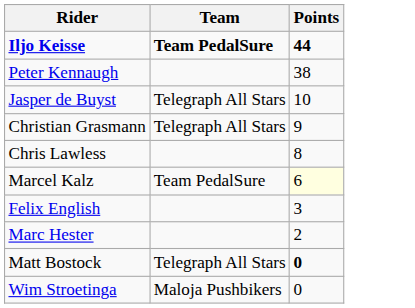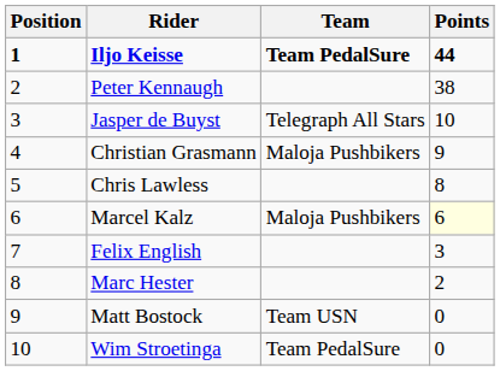+ column: Position | 1 | 2 | 3 | 4 | 5 | 6 | 7 | 8 | 9 | 10
Christian Grasmann | Team: Telegraph All Stars -> Maloja Pushbikers
Marcel Kalz | Team: Team PedalSure -> Maloja Pushbikers
Matt Bostock | Team: Telegraph All Stars -> Team USN
Matt Bostock | Points: bold -> normal
Wim Stroetinga | Team: Maloja Pushbikers -> Team PedalSure
